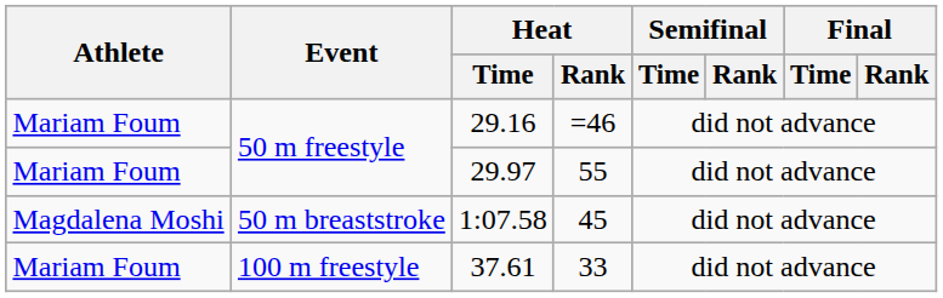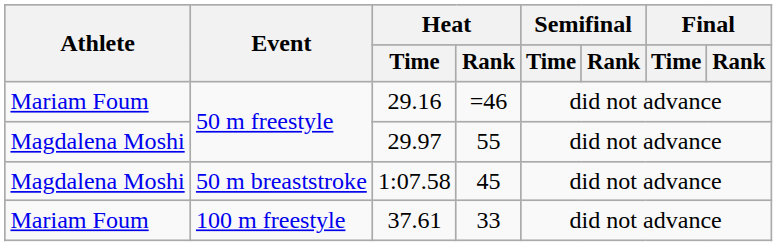29.97 | Athlete: Mariam Foum -> Magdalena Moshi
